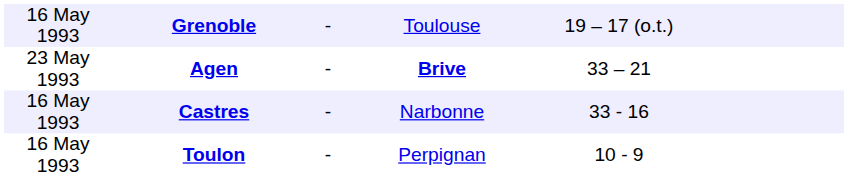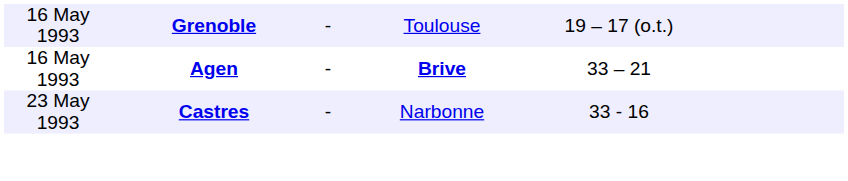Agen | column 1: 23 May 1993 -> 16 May 1993
Castres | column 1: 16 May 1993 -> 23 May 1993
- row: 16 May 1993 | Toulon | - | Perpignan | 10 - 9
